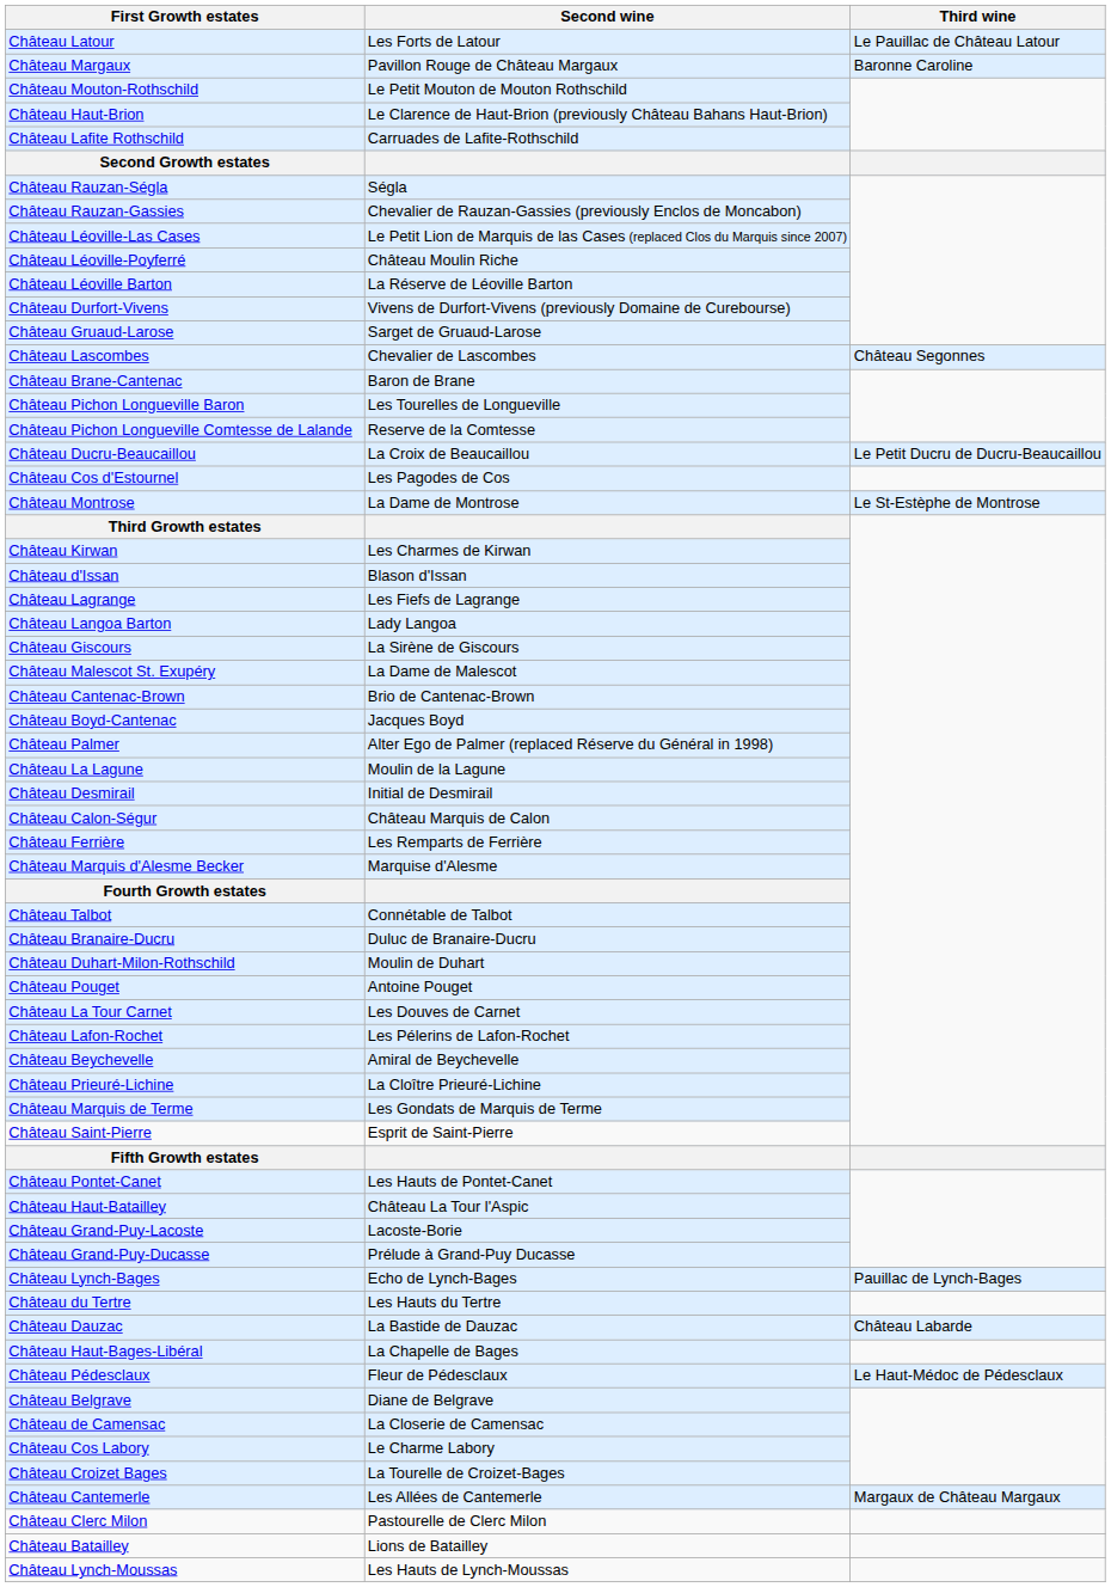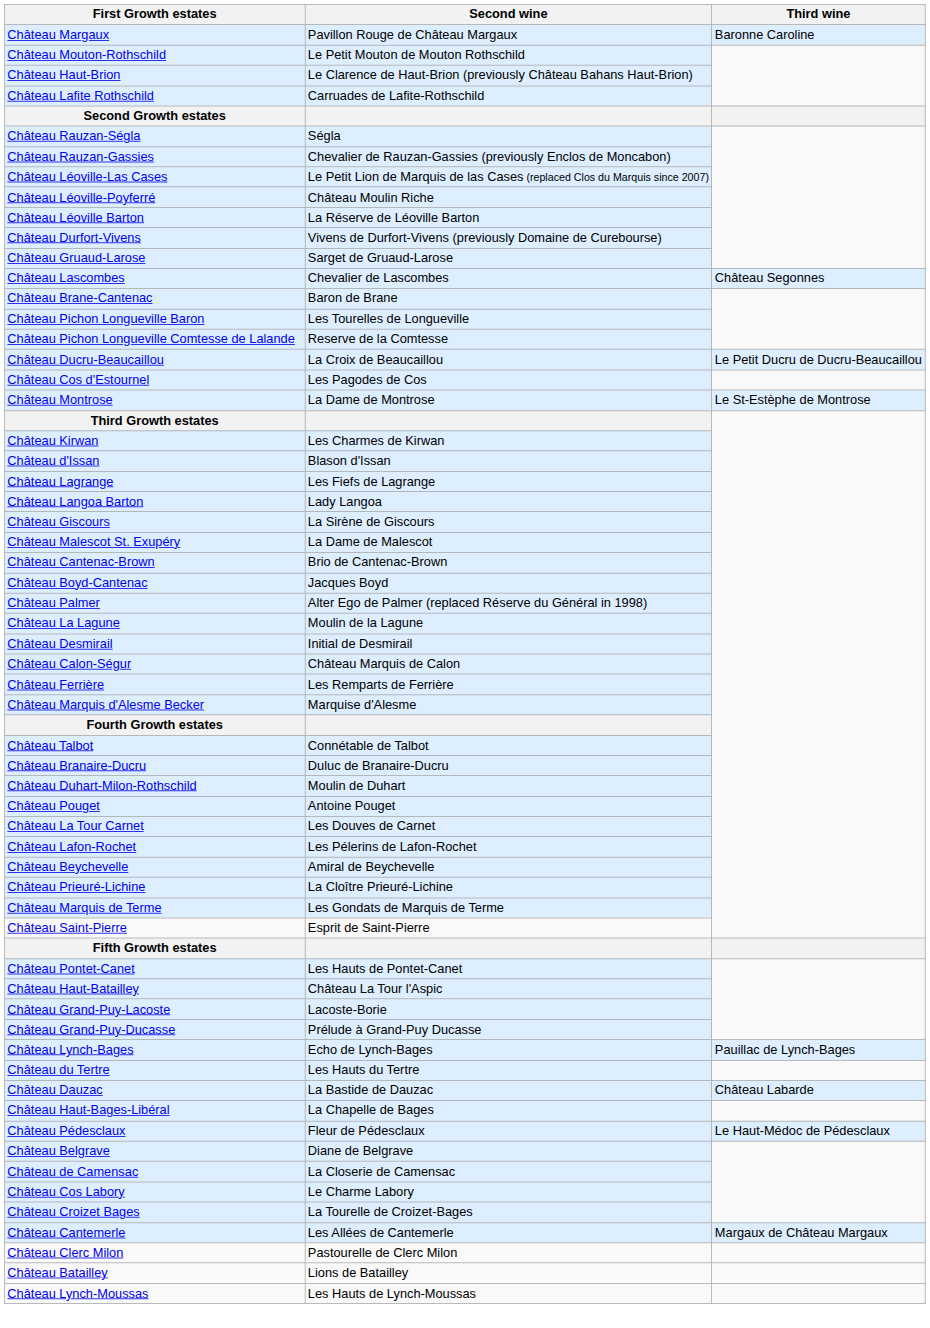- row: Château Latour | Les Forts de Latour | Le Pauillac de Château Latour
